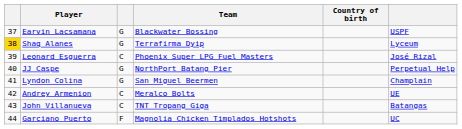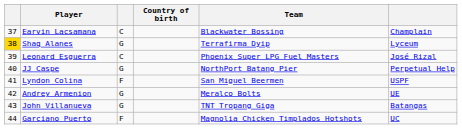columns swapped: Country of birth <-> Team
Earvin Lacsamana | column 3: G -> C
Earvin Lacsamana | column 6: USPF -> Champlain
Lyndon Colina | column 3: G -> F
Lyndon Colina | column 6: Champlain -> USPF
Andrey Armenion | column 3: C -> G
John Villanueva | column 3: C -> G
